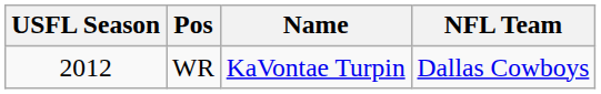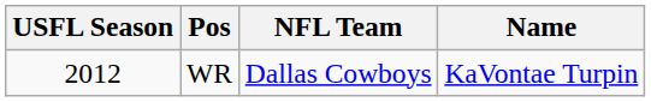columns swapped: Name <-> NFL Team
